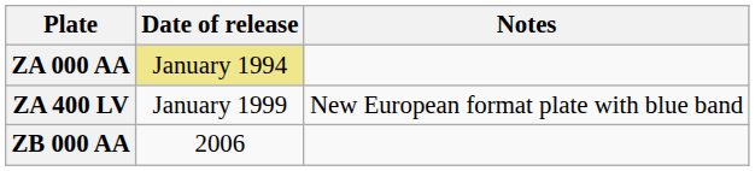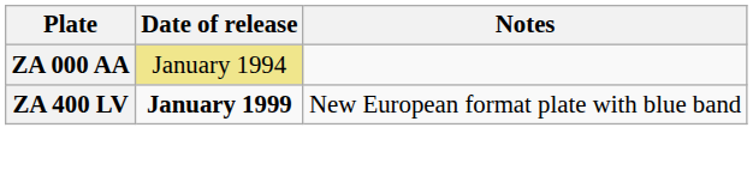ZA 400 LV | Date of release: normal -> bold
- row: ZB 000 AA | 2006
